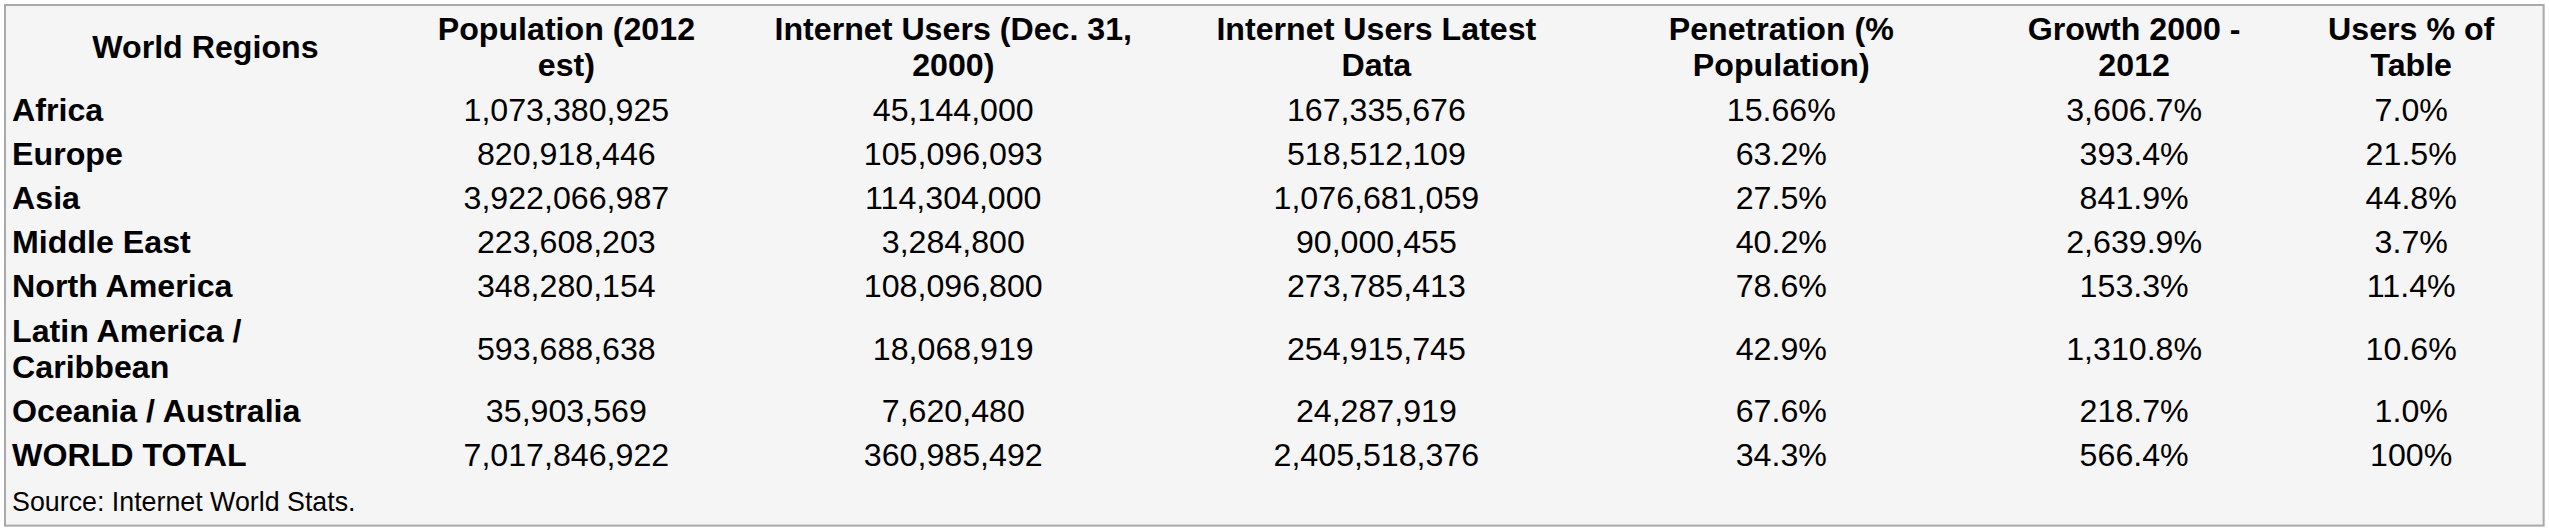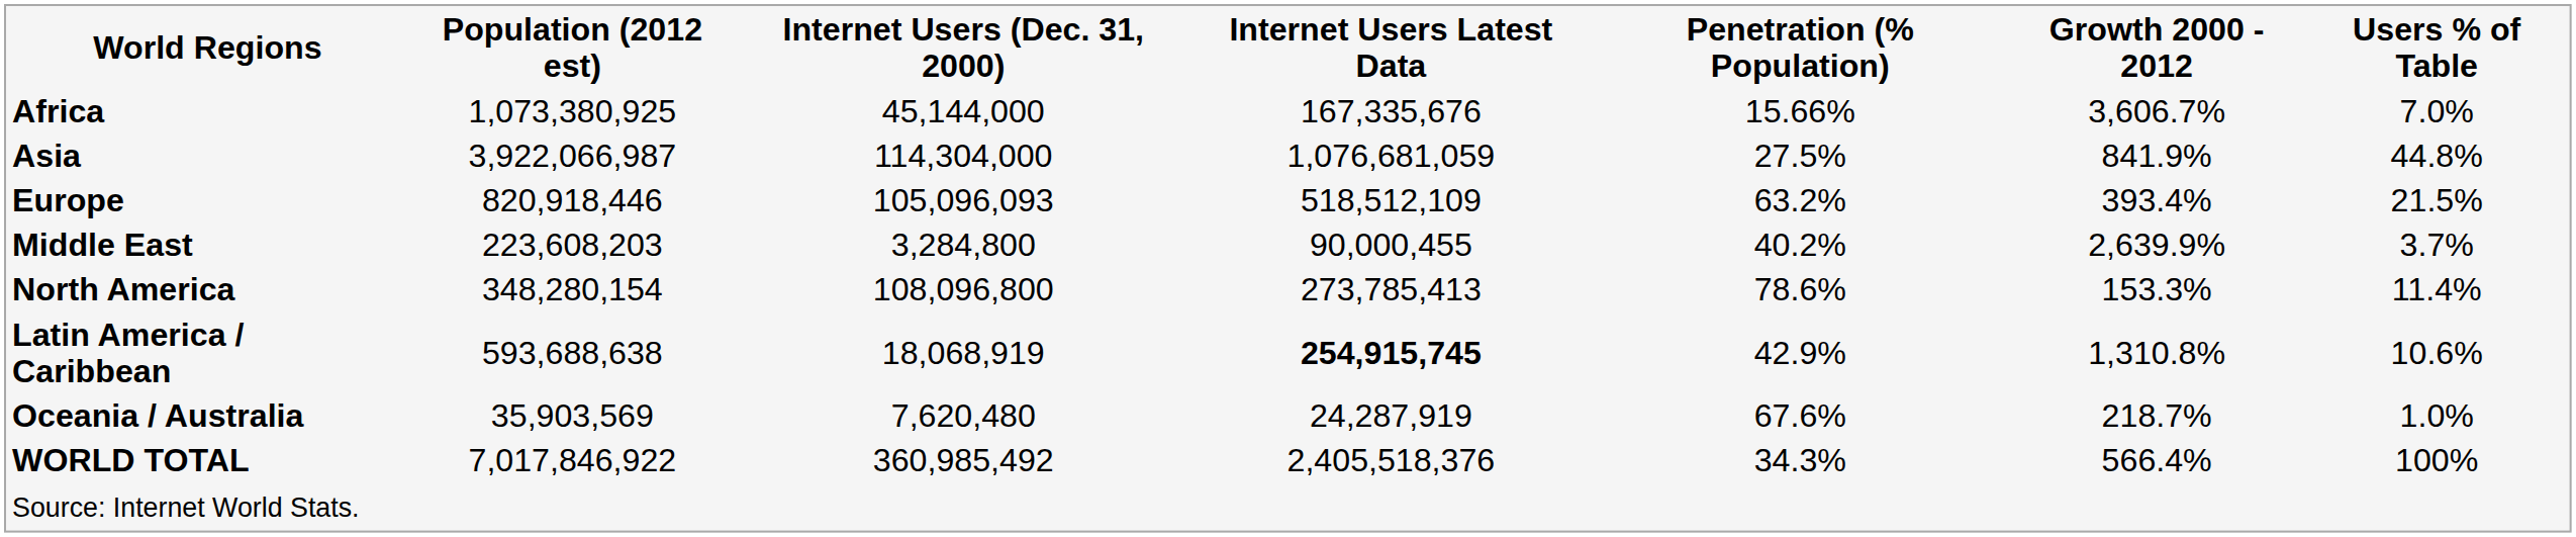rows swapped: Asia <-> Europe
Latin America / Caribbean | Internet Users Latest Data: normal -> bold
